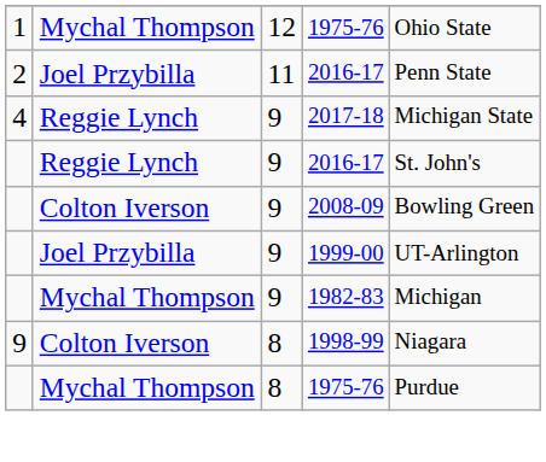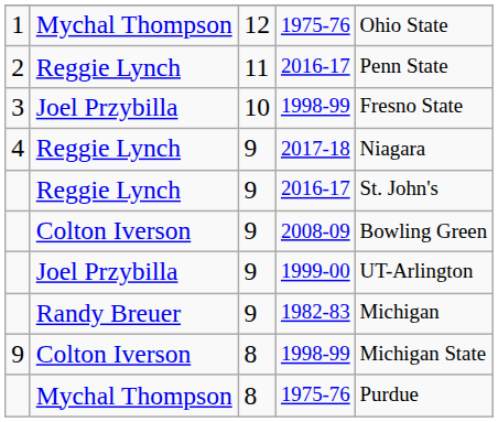2 / 2016-17 | column 2: Joel Przybilla -> Reggie Lynch
+ row: 3 | Joel Przybilla | 10 | 1998-99 | Fresno State
2017-18 | column 5: Michigan State -> Niagara
1982-83 | column 2: Mychal Thompson -> Randy Breuer
9 / 1998-99 | column 5: Niagara -> Michigan State
